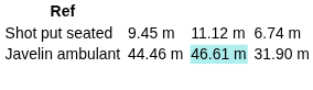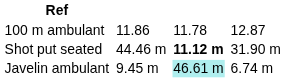+ row: 100 m ambulant | 11.86 | 11.78 | 12.87
Shot put seated | column 3: 9.45 m -> 44.46 m
Shot put seated | column 5: normal -> bold
Shot put seated | column 7: 6.74 m -> 31.90 m
Javelin ambulant | column 3: 44.46 m -> 9.45 m
Javelin ambulant | column 7: 31.90 m -> 6.74 m
